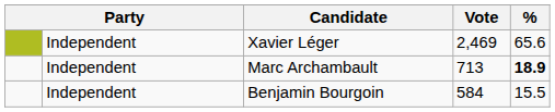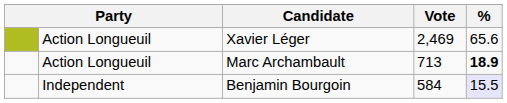Xavier Léger | column 2: Independent -> Action Longueuil
Marc Archambault | column 2: Independent -> Action Longueuil
Benjamin Bourgoin | %: no background -> lavender background
